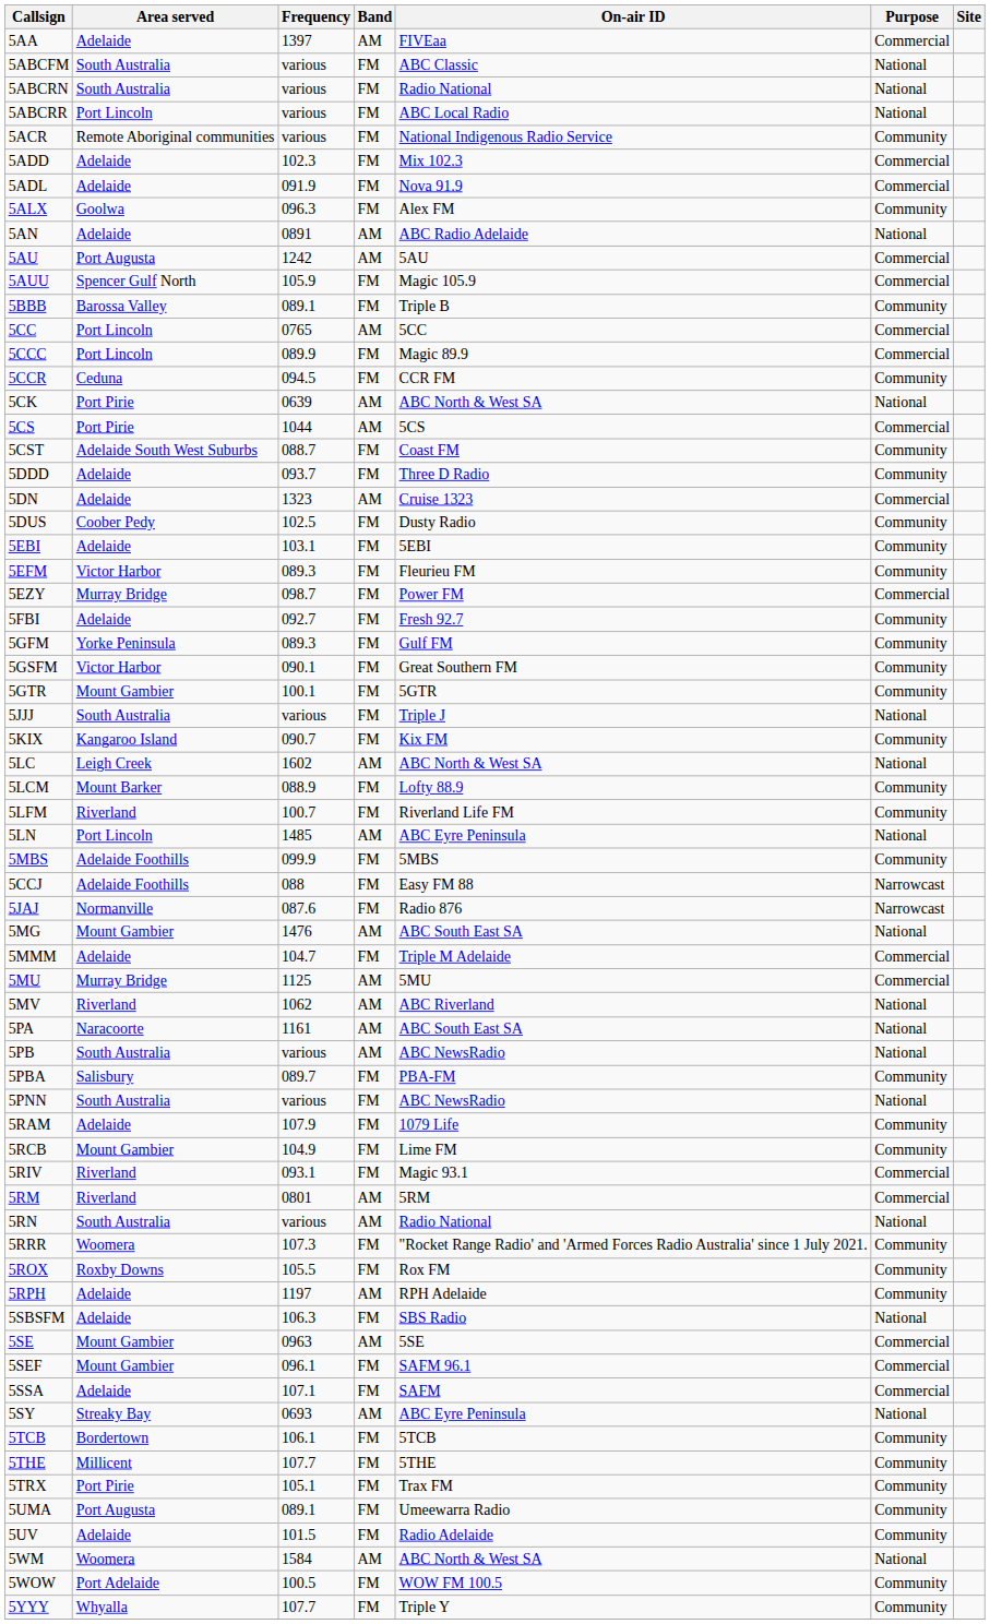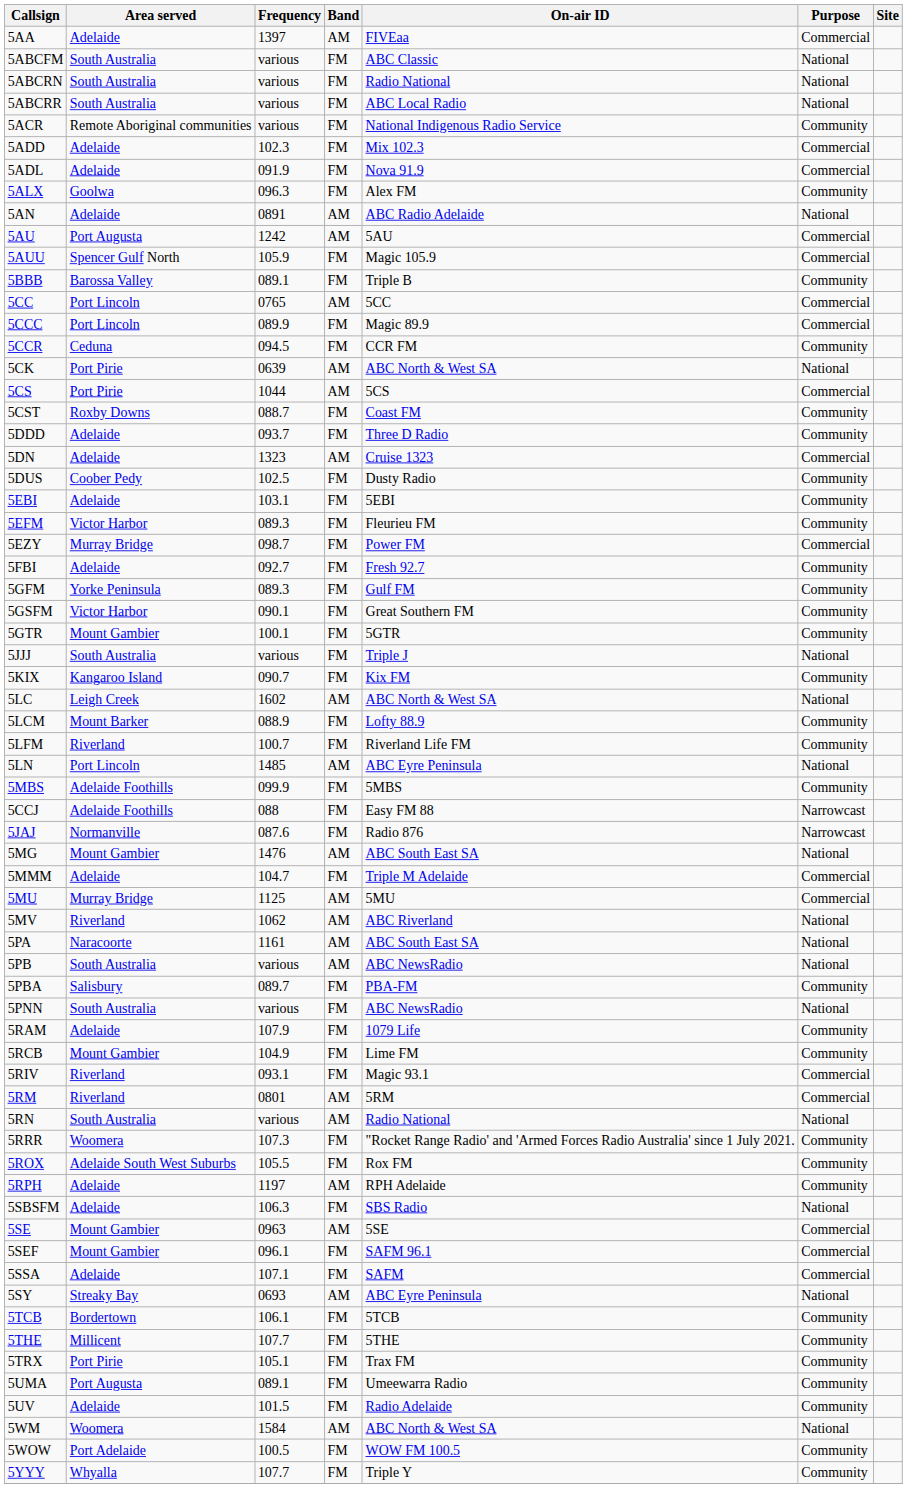5ABCRR | Area served: Port Lincoln -> South Australia
5CST | Area served: Adelaide South West Suburbs -> Roxby Downs
5ROX | Area served: Roxby Downs -> Adelaide South West Suburbs
